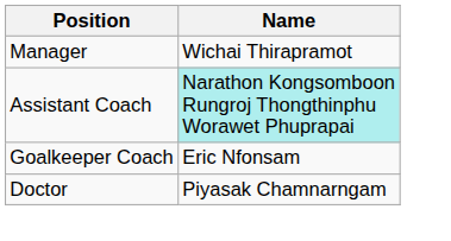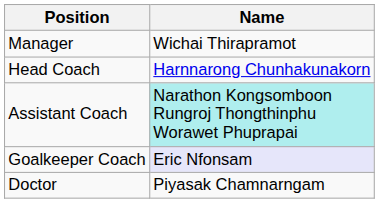+ row: Head Coach | Harnnarong Chunhakunakorn
Goalkeeper Coach | Name: no background -> lavender background
